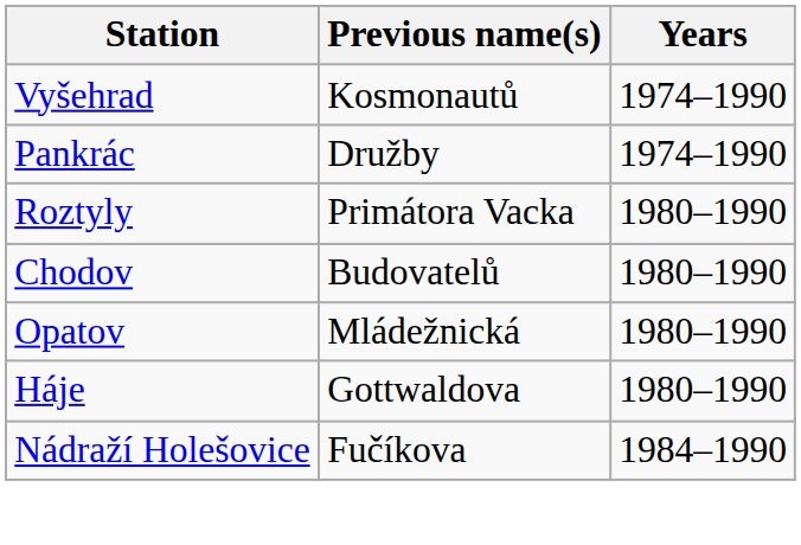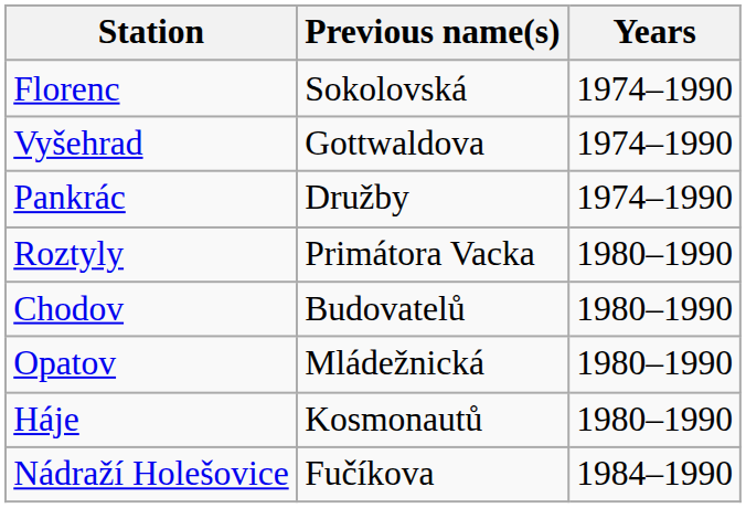+ row: Florenc | Sokolovská | 1974–1990
Vyšehrad | Previous name(s): Kosmonautů -> Gottwaldova
Háje | Previous name(s): Gottwaldova -> Kosmonautů
